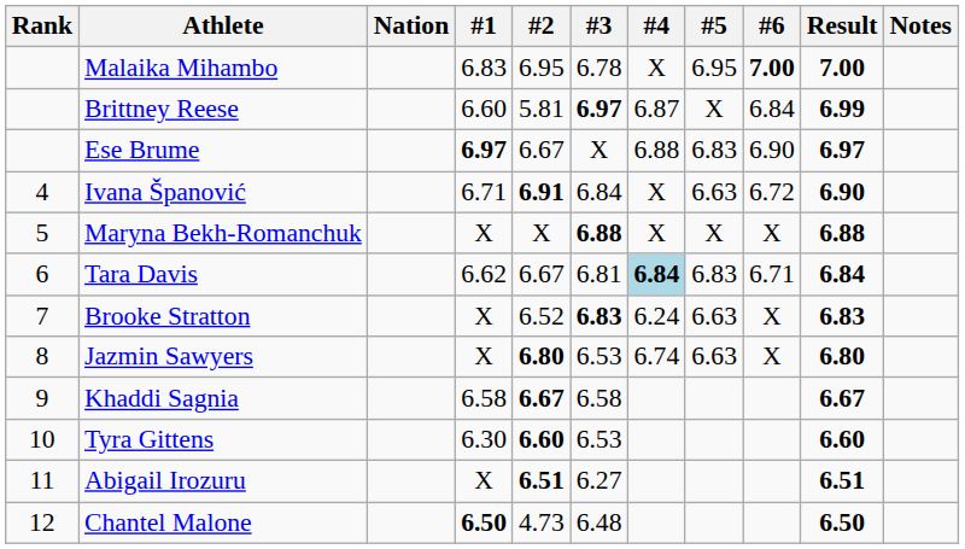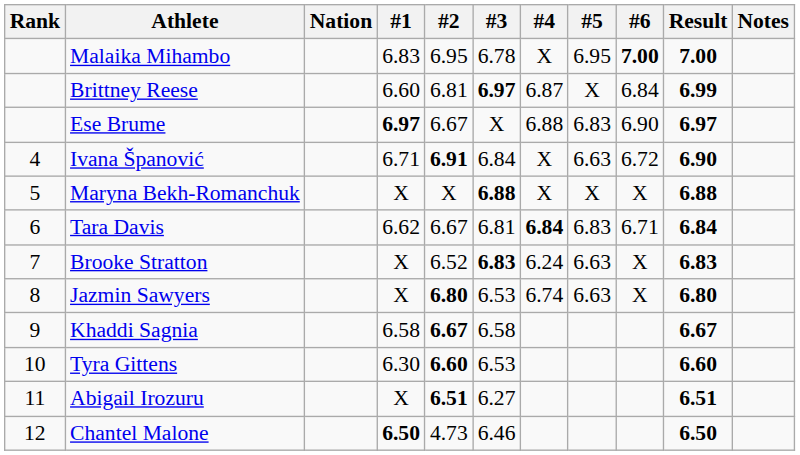Brittney Reese | #2: 5.81 -> 6.81
Tara Davis | #4: lightblue background -> no background
Chantel Malone | #3: 6.48 -> 6.46
